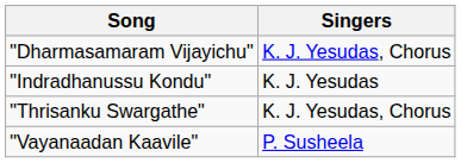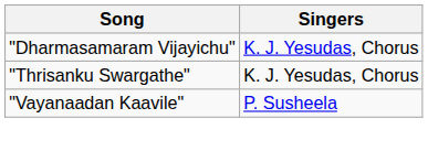- row: "Indradhanussu Kondu" | K. J. Yesudas
